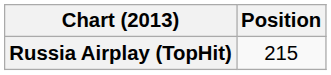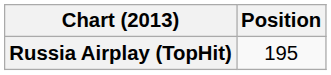Russia Airplay (TopHit) | Position: 215 -> 195
